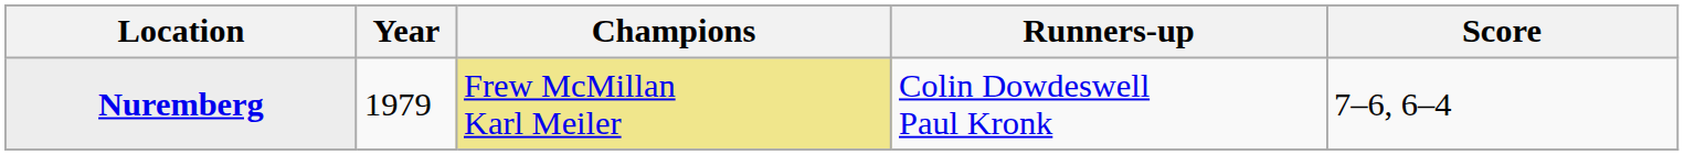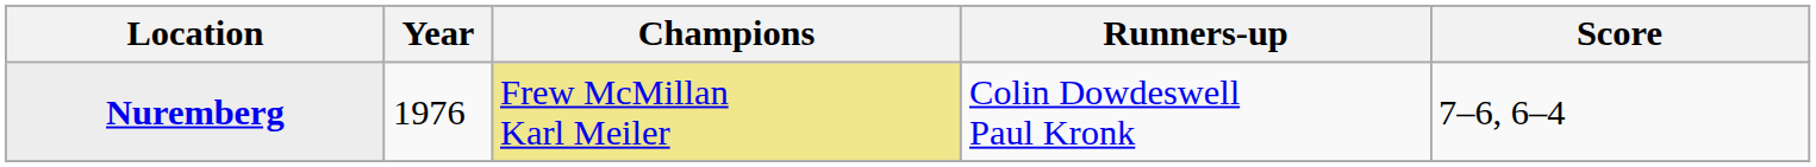Nuremberg | Year: 1979 -> 1976
